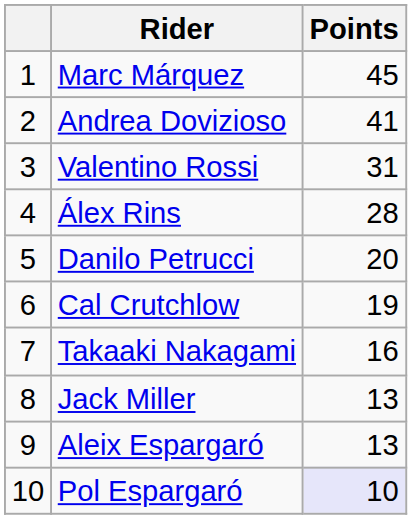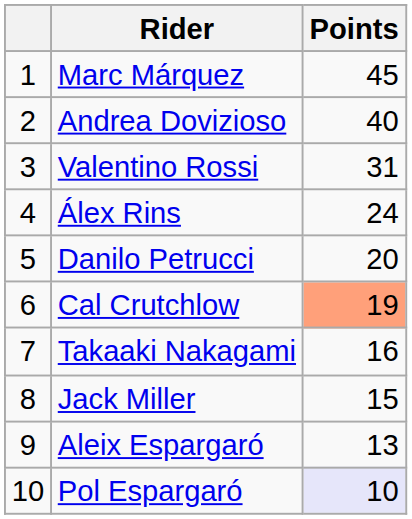Andrea Dovizioso | Points: 41 -> 40
Álex Rins | Points: 28 -> 24
Cal Crutchlow | Points: no background -> lightsalmon background
Jack Miller | Points: 13 -> 15
